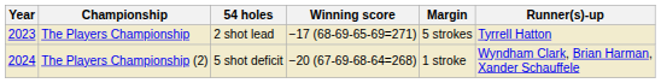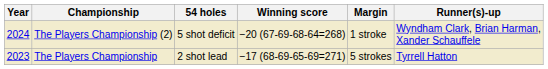rows swapped: The Players Championship <-> The Players Championship (2)
